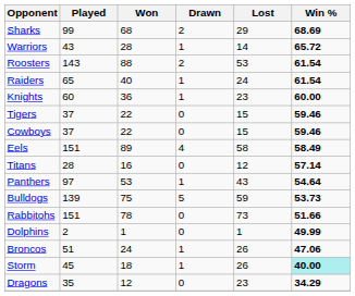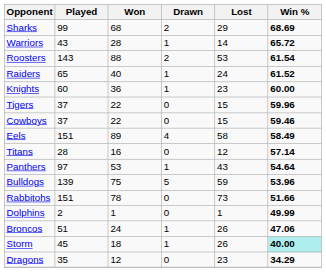Raiders | Win %: 61.54 -> 61.52
Tigers | Win %: 59.46 -> 59.96
Bulldogs | Win %: 53.73 -> 53.96
